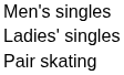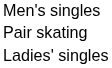rows swapped: Ladies' singles <-> Pair skating
